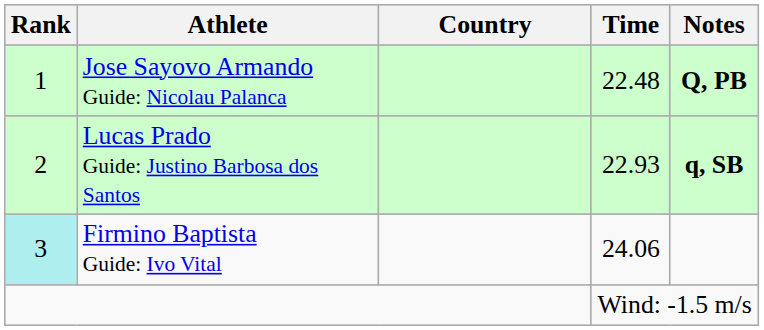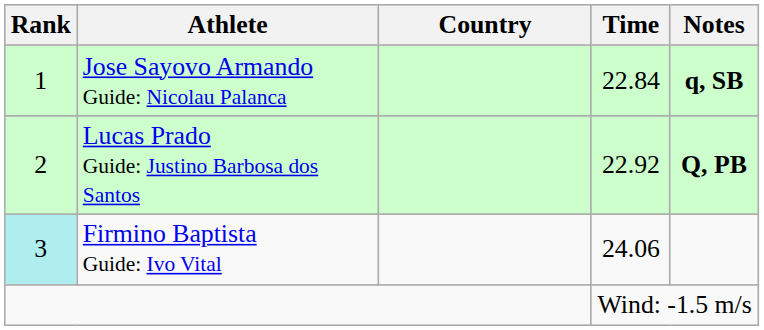Jose Sayovo Armando Guide: Nicolau Palanca | Time: 22.48 -> 22.84
Jose Sayovo Armando Guide: Nicolau Palanca | Notes: Q, PB -> q, SB
Lucas Prado Guide: Justino Barbosa dos Santos | Time: 22.93 -> 22.92
Lucas Prado Guide: Justino Barbosa dos Santos | Notes: q, SB -> Q, PB
